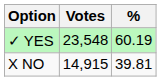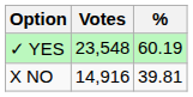X NO | Votes: 14,915 -> 14,916
